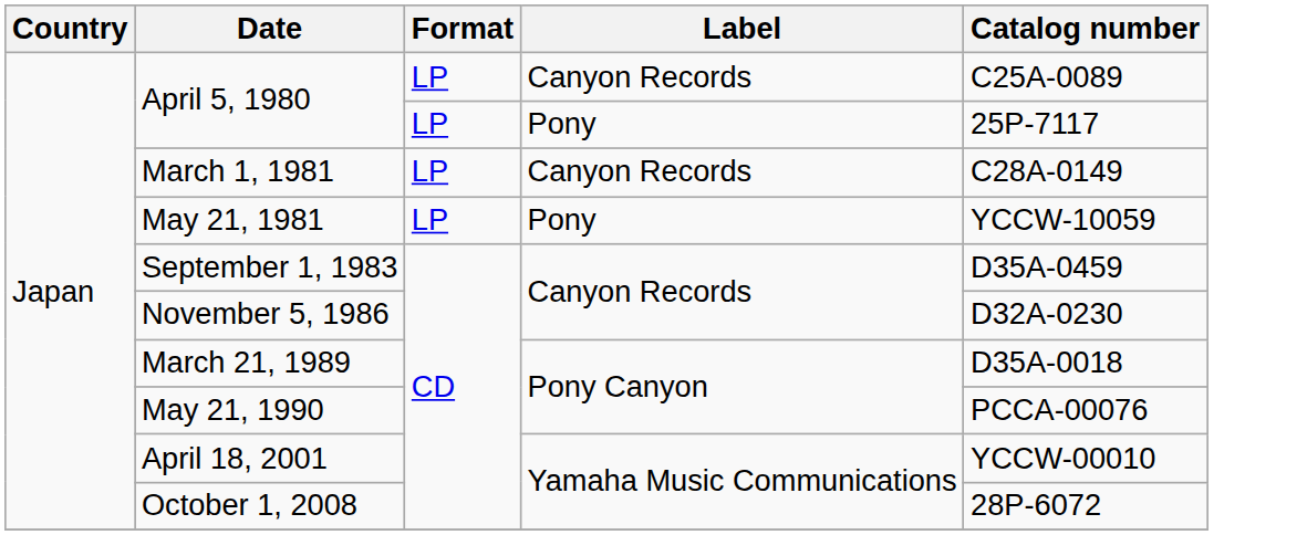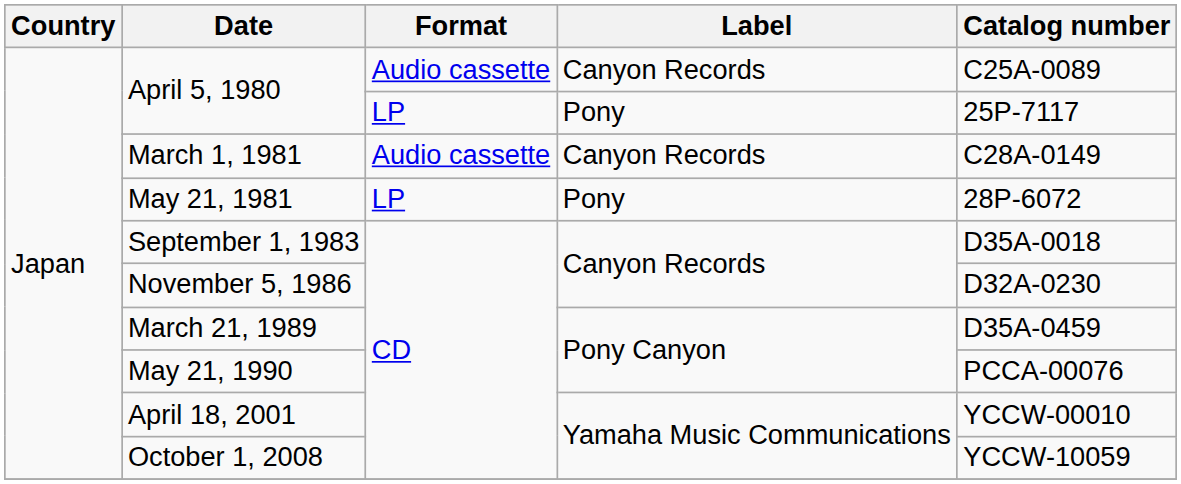April 5, 1980 / Canyon Records | Format: LP -> Audio cassette
March 1, 1981 | Format: LP -> Audio cassette
May 21, 1981 | Catalog number: YCCW-10059 -> 28P-6072
September 1, 1983 | Catalog number: D35A-0459 -> D35A-0018
March 21, 1989 | Catalog number: D35A-0018 -> D35A-0459
October 1, 2008 | Catalog number: 28P-6072 -> YCCW-10059
